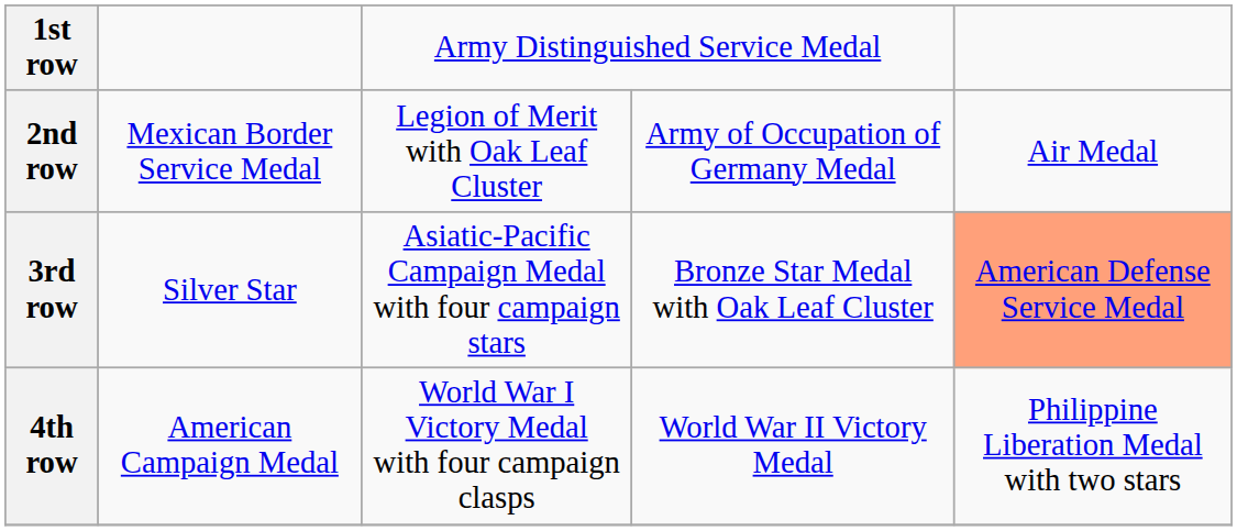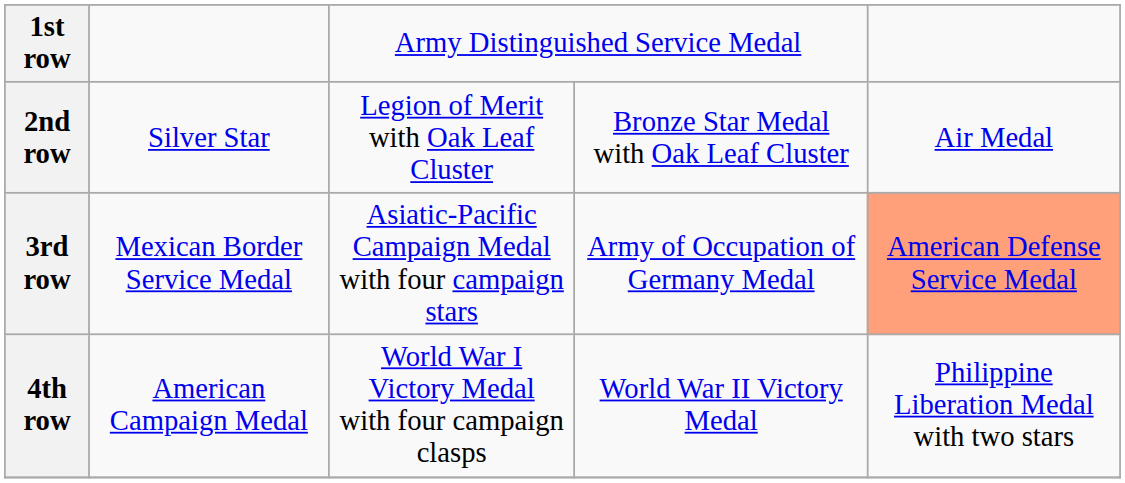2nd row | column 2: Mexican Border Service Medal -> Silver Star
2nd row | column 4: Army of Occupation of Germany Medal -> Bronze Star Medal with Oak Leaf Cluster
3rd row | column 2: Silver Star -> Mexican Border Service Medal
3rd row | column 4: Bronze Star Medal with Oak Leaf Cluster -> Army of Occupation of Germany Medal
